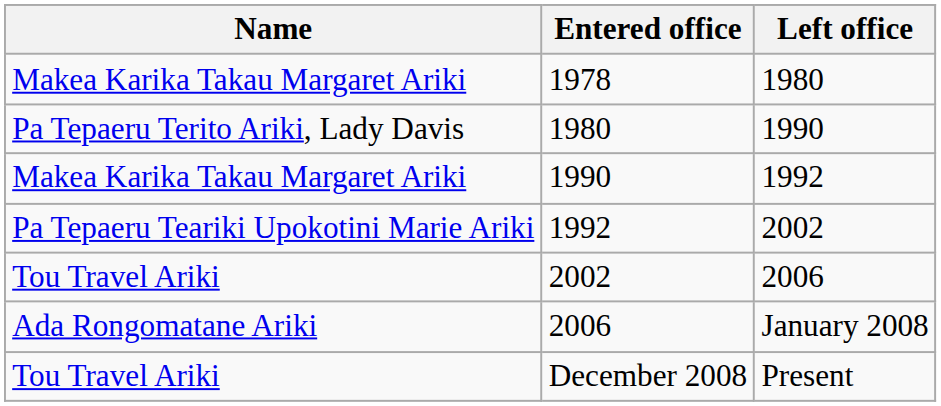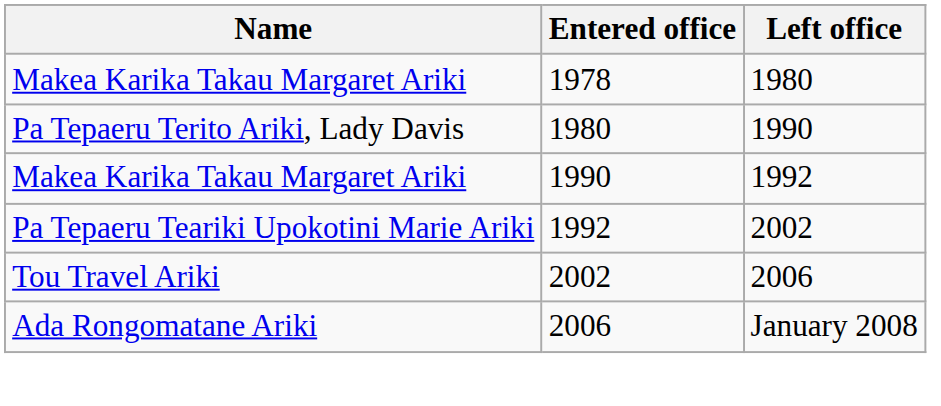- row: Tou Travel Ariki | December 2008 | Present
